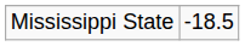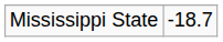Mississippi State | column 2: -18.5 -> -18.7
